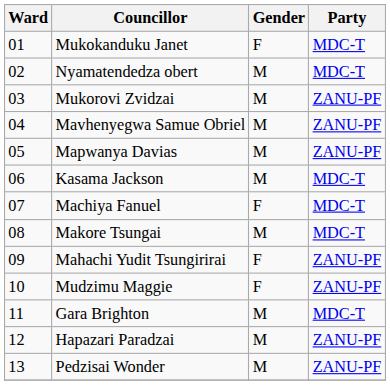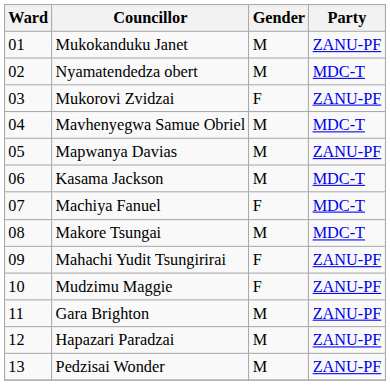Mukokanduku Janet | Gender: F -> M
Mukokanduku Janet | Party: MDC-T -> ZANU-PF
Mukorovi Zvidzai | Gender: M -> F
Mavhenyegwa Samue Obriel | Party: ZANU-PF -> MDC-T
Gara Brighton | Party: MDC-T -> ZANU-PF
